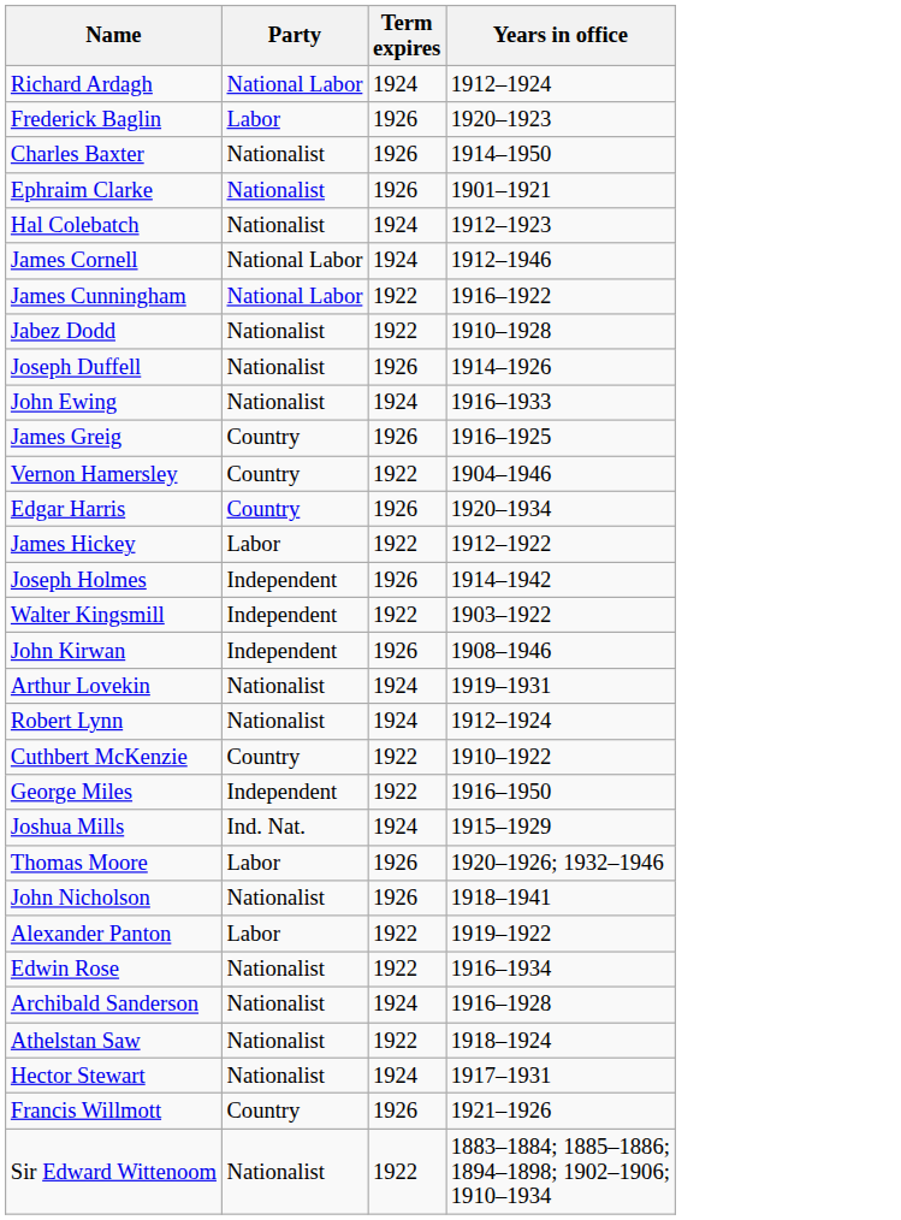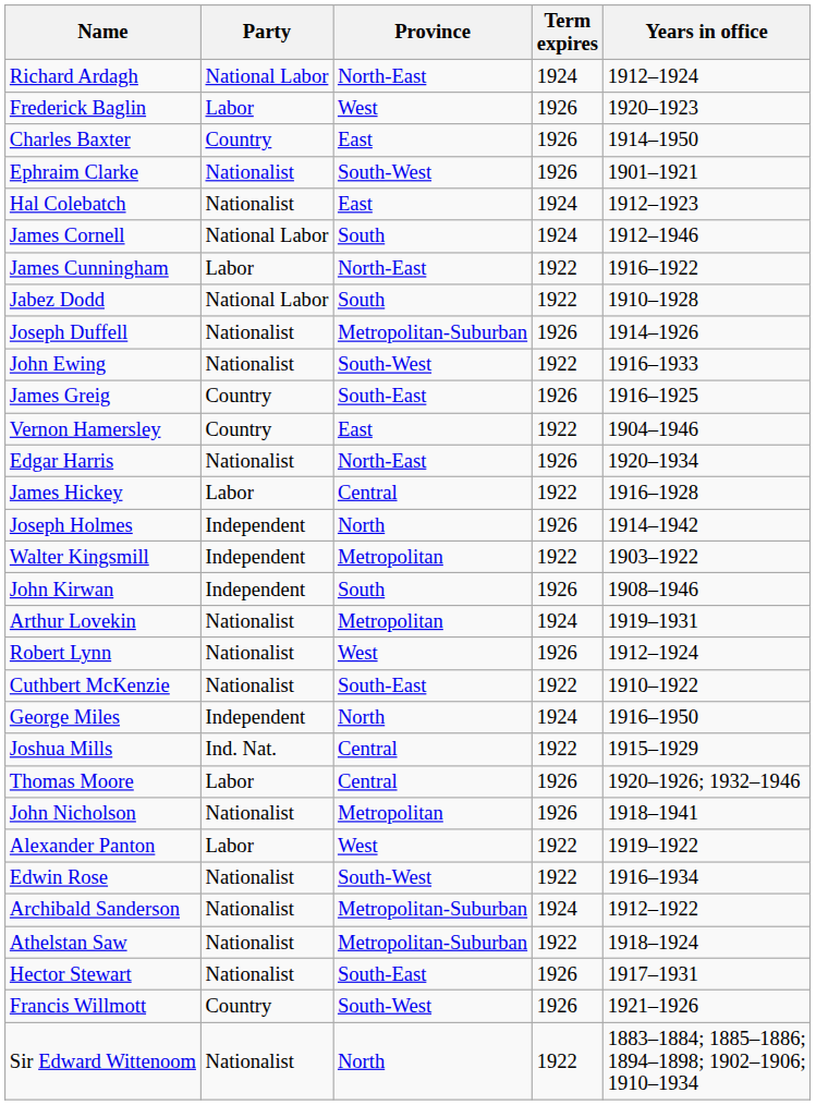+ column: Province | North-East | West | East | South-West | East | South | North-East | South | Metropolitan-Suburban | South-West | South-East | East | North-East | Central | North | Metropolitan | South | Metropolitan | West | South-East | North | Central | Central | Metropolitan | West | South-West | Metropolitan-Suburban | Metropolitan-Suburban | South-East | South-West | North
Charles Baxter | Party: Nationalist -> Country
James Cunningham | Party: National Labor -> Labor
Jabez Dodd | Party: Nationalist -> National Labor
John Ewing | Term expires: 1924 -> 1922
Edgar Harris | Party: Country -> Nationalist
James Hickey | Years in office: 1912–1922 -> 1916–1928
Robert Lynn | Term expires: 1924 -> 1926
Cuthbert McKenzie | Party: Country -> Nationalist
George Miles | Term expires: 1922 -> 1924
Joshua Mills | Term expires: 1924 -> 1922
Archibald Sanderson | Years in office: 1916–1928 -> 1912–1922
Hector Stewart | Term expires: 1924 -> 1926
